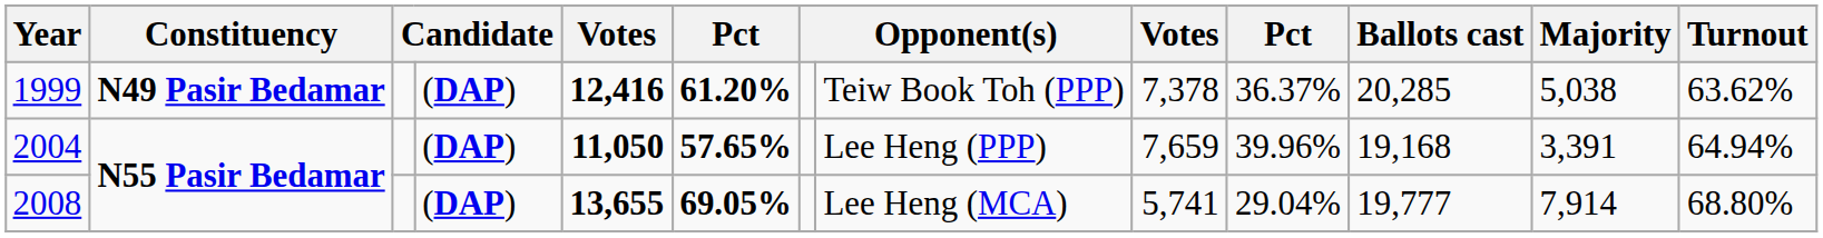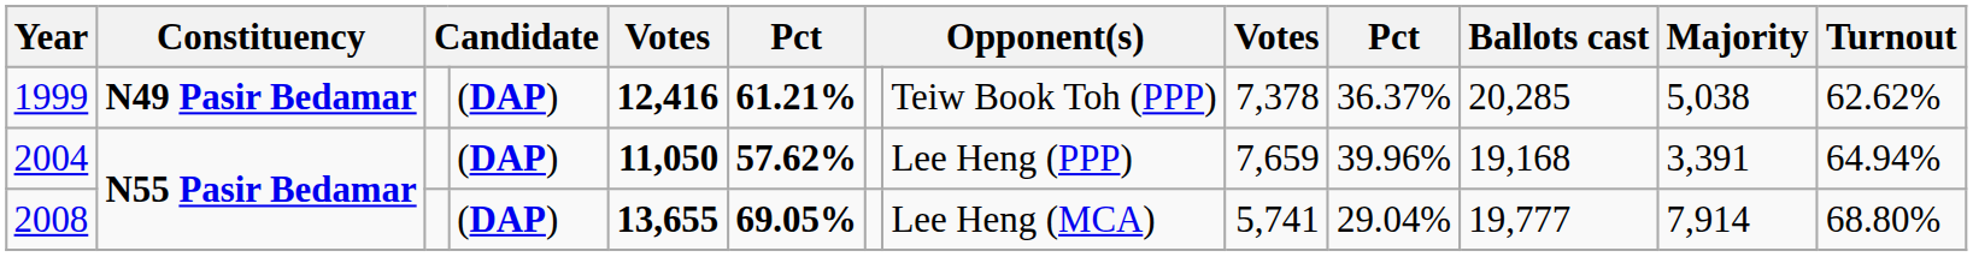1999 | column 6: 61.20% -> 61.21%
1999 | Turnout: 63.62% -> 62.62%
2004 | column 6: 57.65% -> 57.62%
